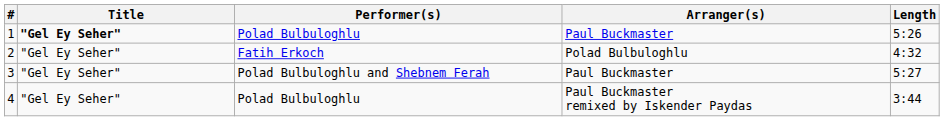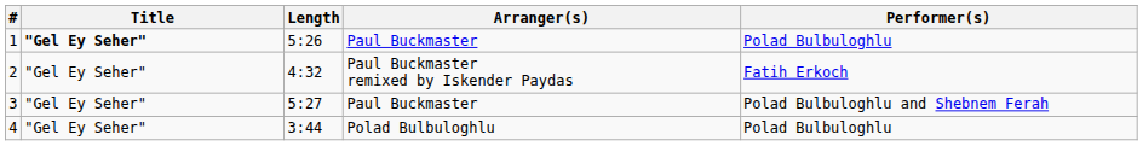columns swapped: Performer(s) <-> Length
2 | Arranger(s): Polad Bulbuloghlu -> Paul Buckmaster remixed by Iskender Paydas
4 | Arranger(s): Paul Buckmaster remixed by Iskender Paydas -> Polad Bulbuloghlu
